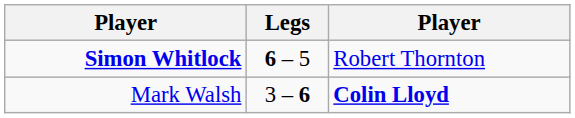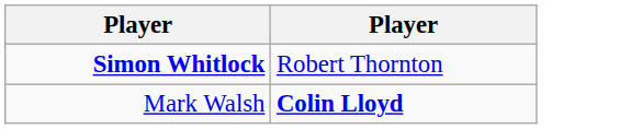- column: Legs | 6 – 5 | 3 – 6
